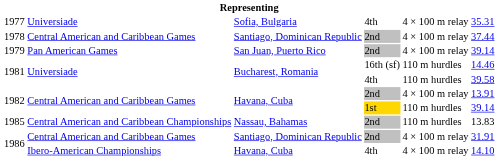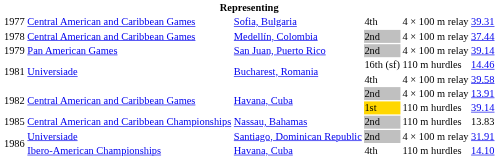1977 | column 2: Universiade -> Central American and Caribbean Games
1977 | column 6: 35.31 -> 39.31
1978 | column 3: Santiago, Dominican Republic -> Medellín, Colombia
1981 / 4th | column 5: 110 m hurdles -> 4 × 100 m relay
1986 / 2nd | column 2: Central American and Caribbean Games -> Universiade
1986 / 4th | column 5: 4 × 100 m relay -> 110 m hurdles
